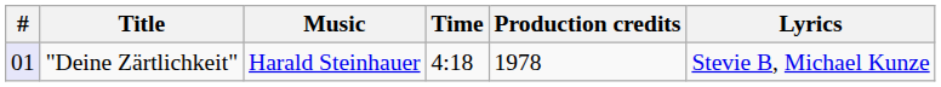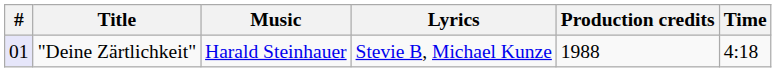columns swapped: Lyrics <-> Time
"Deine Zärtlichkeit" | Production credits: 1978 -> 1988
